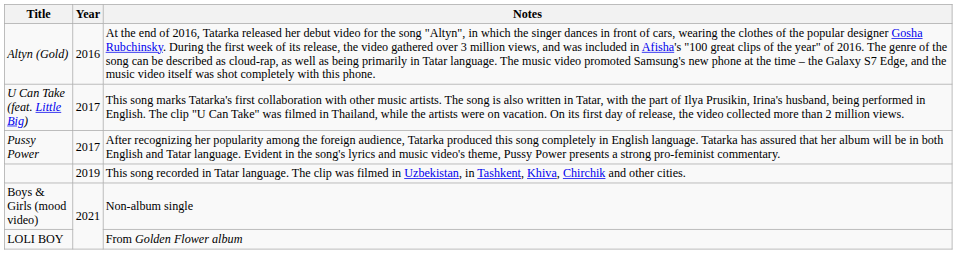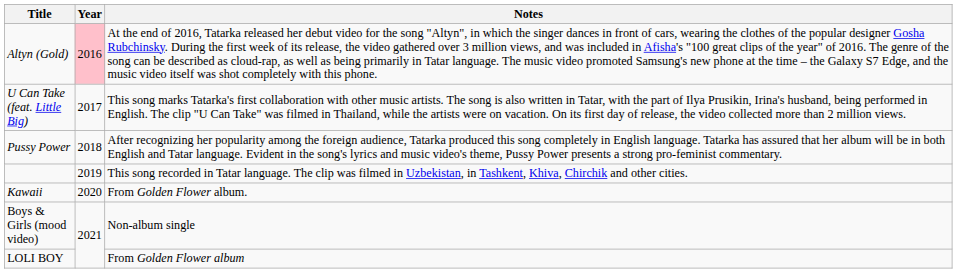Altyn (Gold) | Year: no background -> pink background
Pussy Power | Year: 2017 -> 2018
+ row: Kawaii | 2020 | From Golden Flower album.
